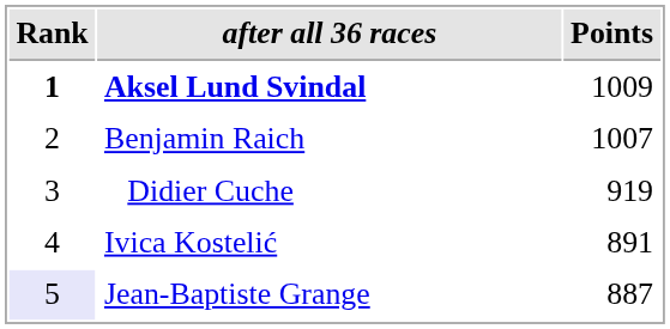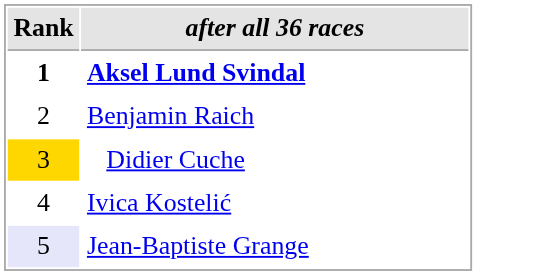- column: Points | 1009 | 1007 | 919 | 891 | 887
Didier Cuche | Rank: no background -> gold background
